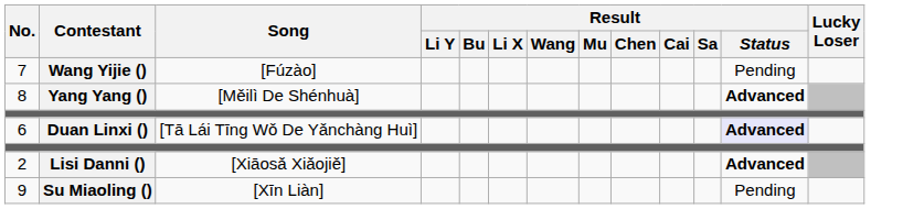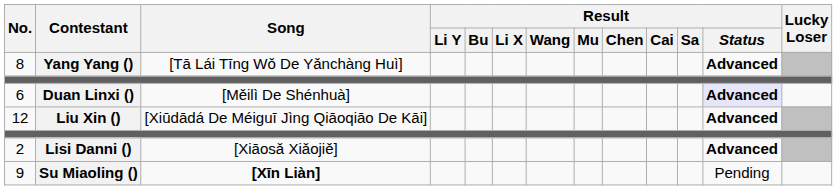- row: 7 | Wang Yijie () | [Fúzào] | Pending
8 | Song: [Měilì De Shénhuà] -> [Tā Lái Tīng Wǒ De Yǎnchàng Huì]
6 | Song: [Tā Lái Tīng Wǒ De Yǎnchàng Huì] -> [Měilì De Shénhuà]
+ row: 12 | Liu Xin () | [Xiūdādá De Méiguī Jìng Qiāoqiāo De Kāi] | Advanced
9 | Song: normal -> bold
